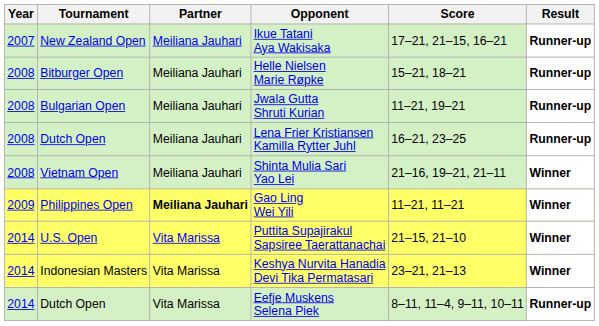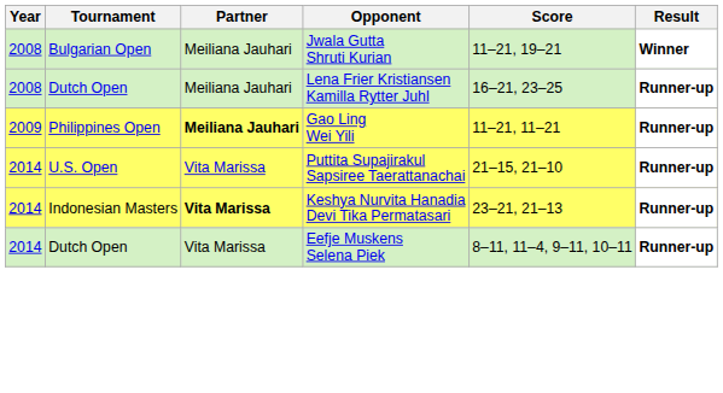- row: 2007 | New Zealand Open | Meiliana Jauhari | Ikue Tatani Aya Wakisaka | 17–21, 21–15, 16–21 | Runner-up
- row: 2008 | Bitburger Open | Meiliana Jauhari | Helle Nielsen Marie Røpke | 15–21, 18–21 | Runner-up
Jwala Gutta Shruti Kurian | Result: Runner-up -> Winner
- row: 2008 | Vietnam Open | Meiliana Jauhari | Shinta Mulia Sari Yao Lei | 21–16, 19–21, 21–11 | Winner
Gao Ling Wei Yili | Result: Winner -> Runner-up
Puttita Supajirakul Sapsiree Taerattanachai | Result: Winner -> Runner-up
Keshya Nurvita Hanadia Devi Tika Permatasari | Partner: normal -> bold
Keshya Nurvita Hanadia Devi Tika Permatasari | Result: Winner -> Runner-up
